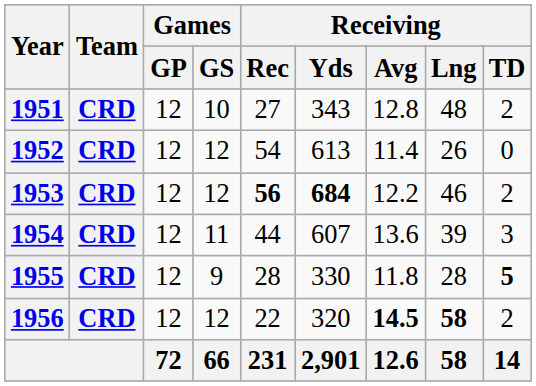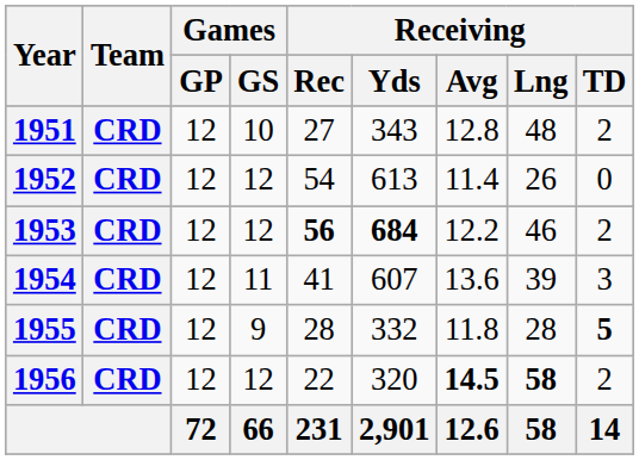1954 | Receiving / Rec: 44 -> 41
1955 | Receiving / Yds: 330 -> 332
